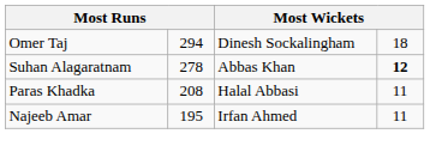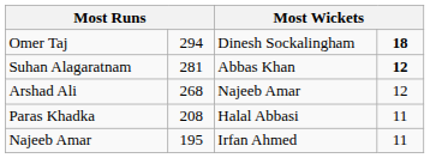Omer Taj | column 4: normal -> bold
Suhan Alagaratnam | column 2: 278 -> 281
+ row: Arshad Ali | 268 | Najeeb Amar | 12
